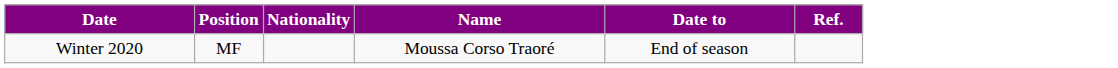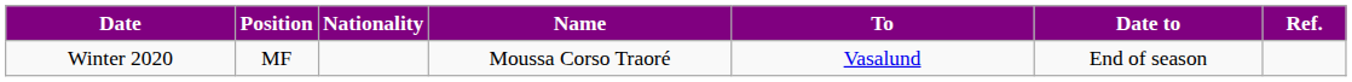+ column: To | Vasalund
